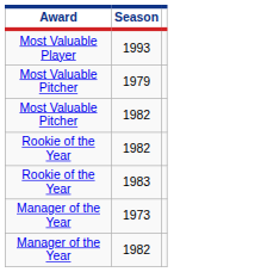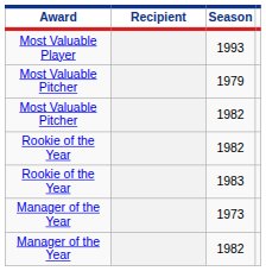+ column: Recipient
